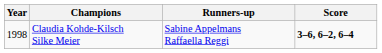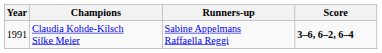Claudia Kohde-Kilsch Silke Meier | Year: 1998 -> 1991
